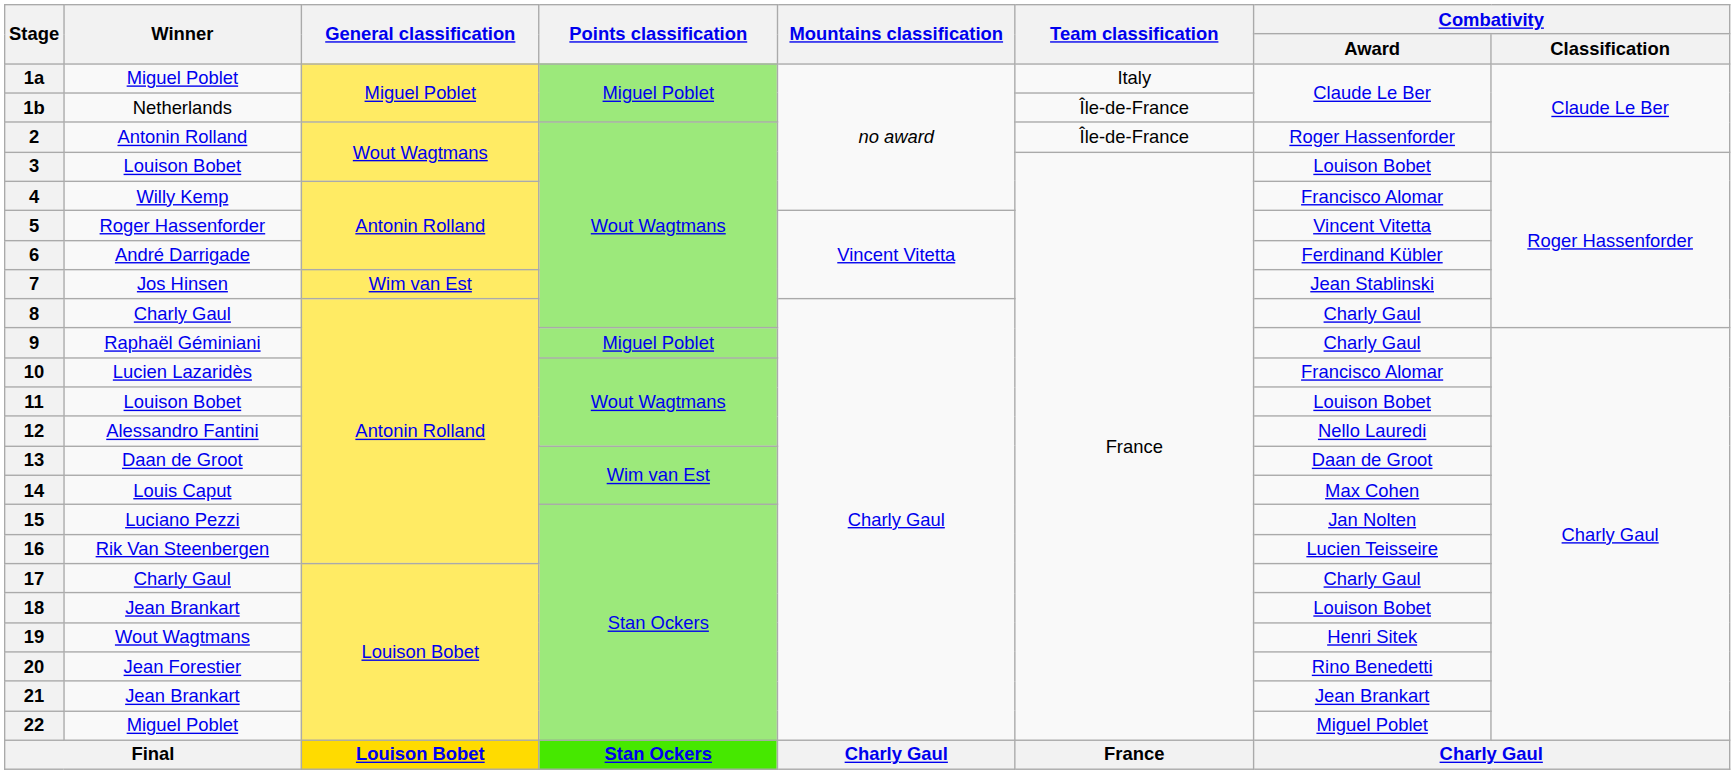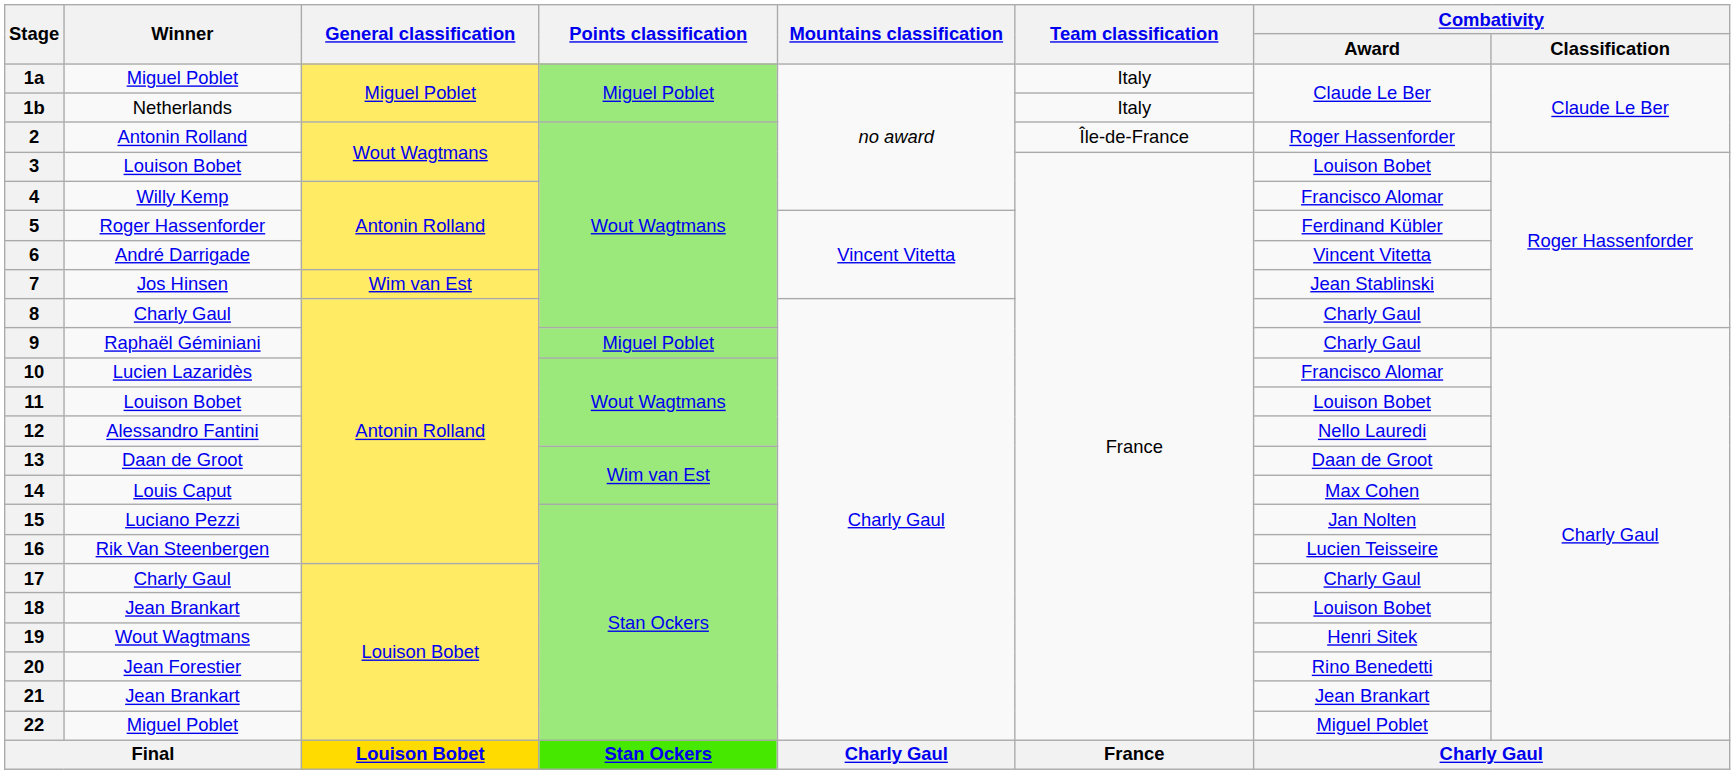1b | Team classification: Île-de-France -> Italy
5 | Combativity / Award: Vincent Vitetta -> Ferdinand Kübler
6 | Combativity / Award: Ferdinand Kübler -> Vincent Vitetta
